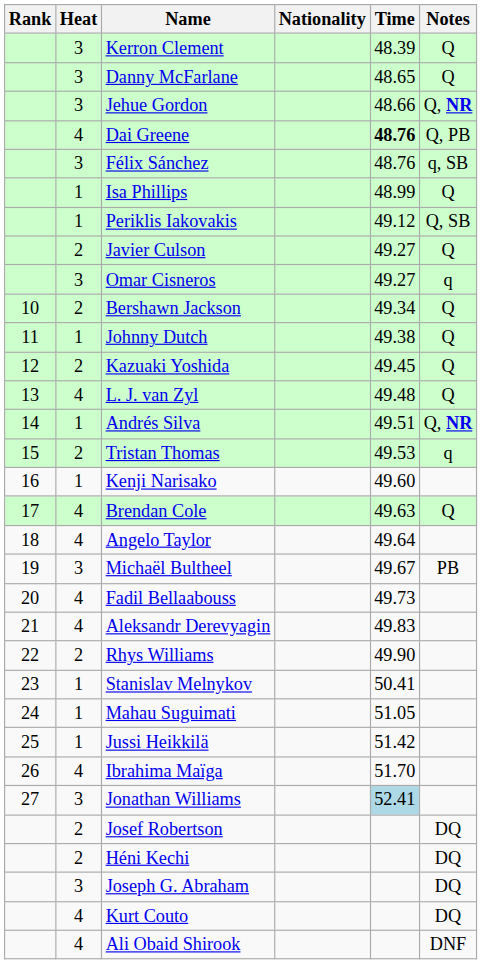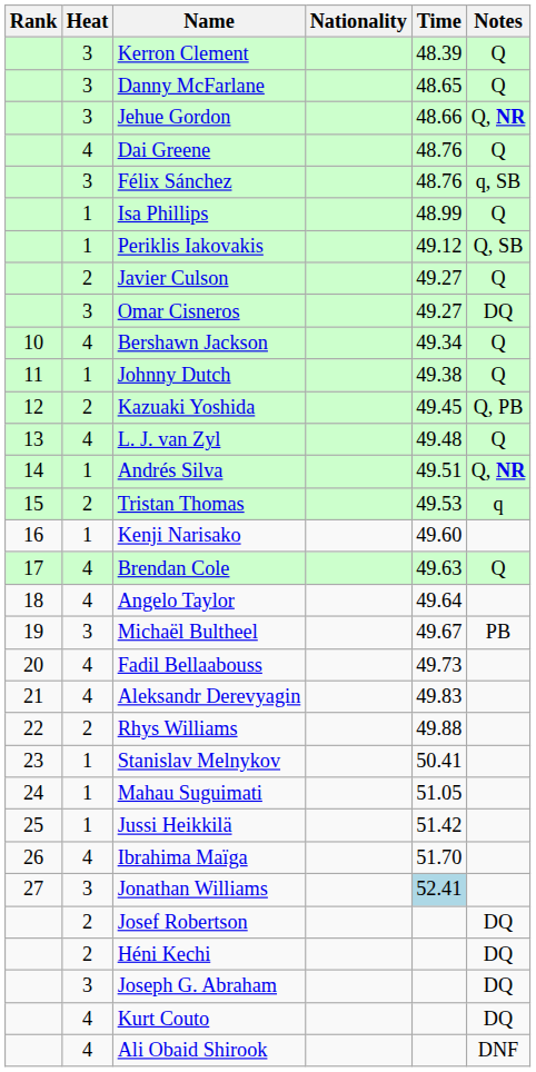Dai Greene | Time: bold -> normal
Dai Greene | Notes: Q, PB -> Q
Omar Cisneros | Notes: q -> DQ
Bershawn Jackson | Heat: 2 -> 4
Kazuaki Yoshida | Notes: Q -> Q, PB
Rhys Williams | Time: 49.90 -> 49.88
